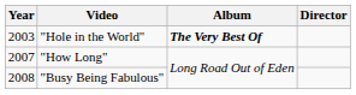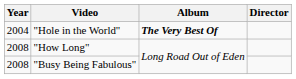"Hole in the World" | Year: 2003 -> 2004
"How Long" | Year: 2007 -> 2008
